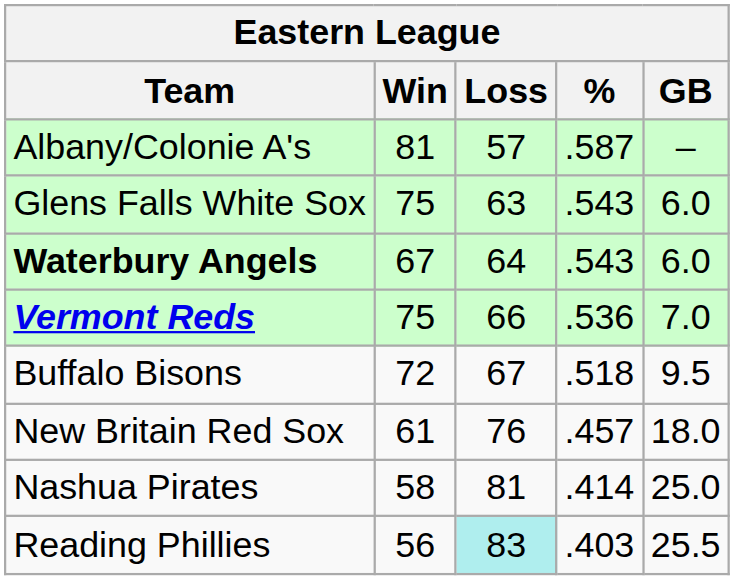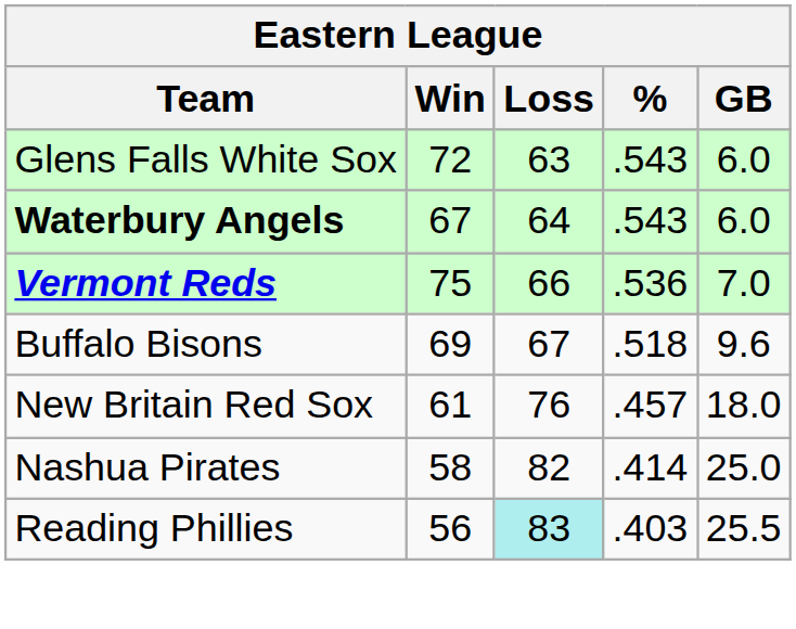- row: Albany/Colonie A's | 81 | 57 | .587 | –
Glens Falls White Sox | Win: 75 -> 72
Buffalo Bisons | Win: 72 -> 69
Buffalo Bisons | GB: 9.5 -> 9.6
Nashua Pirates | Loss: 81 -> 82
